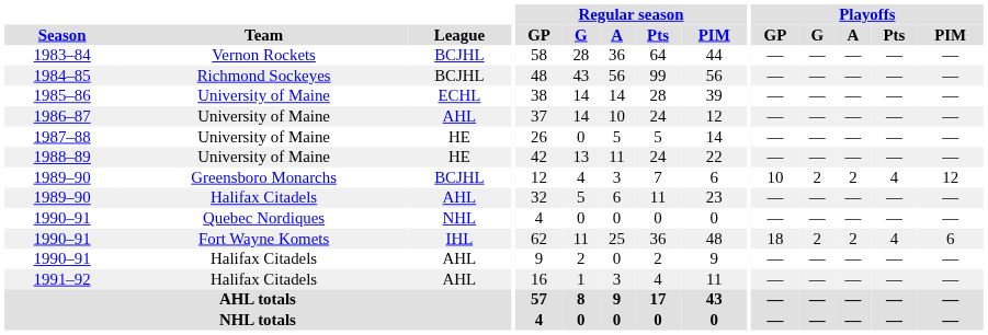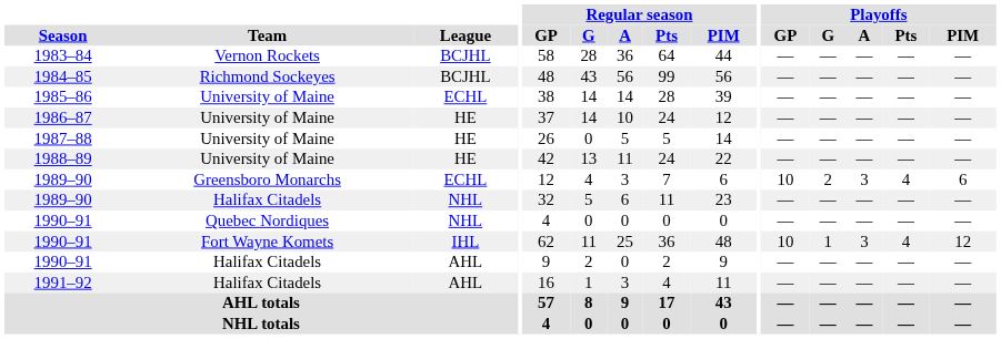1986–87 | League: AHL -> HE
1989–90 / Greensboro Monarchs | League: BCJHL -> ECHL
1989–90 / Greensboro Monarchs | Playoffs / A: 2 -> 3
1989–90 / Greensboro Monarchs | Playoffs / PIM: 12 -> 6
1989–90 / Halifax Citadels | League: AHL -> NHL
1990–91 / Fort Wayne Komets | Playoffs / GP: 18 -> 10
1990–91 / Fort Wayne Komets | Playoffs / G: 2 -> 1
1990–91 / Fort Wayne Komets | Playoffs / A: 2 -> 3
1990–91 / Fort Wayne Komets | Playoffs / PIM: 6 -> 12
